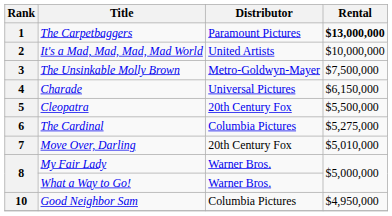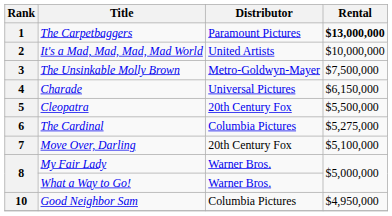7 | Rental: $5,010,000 -> $5,100,000
